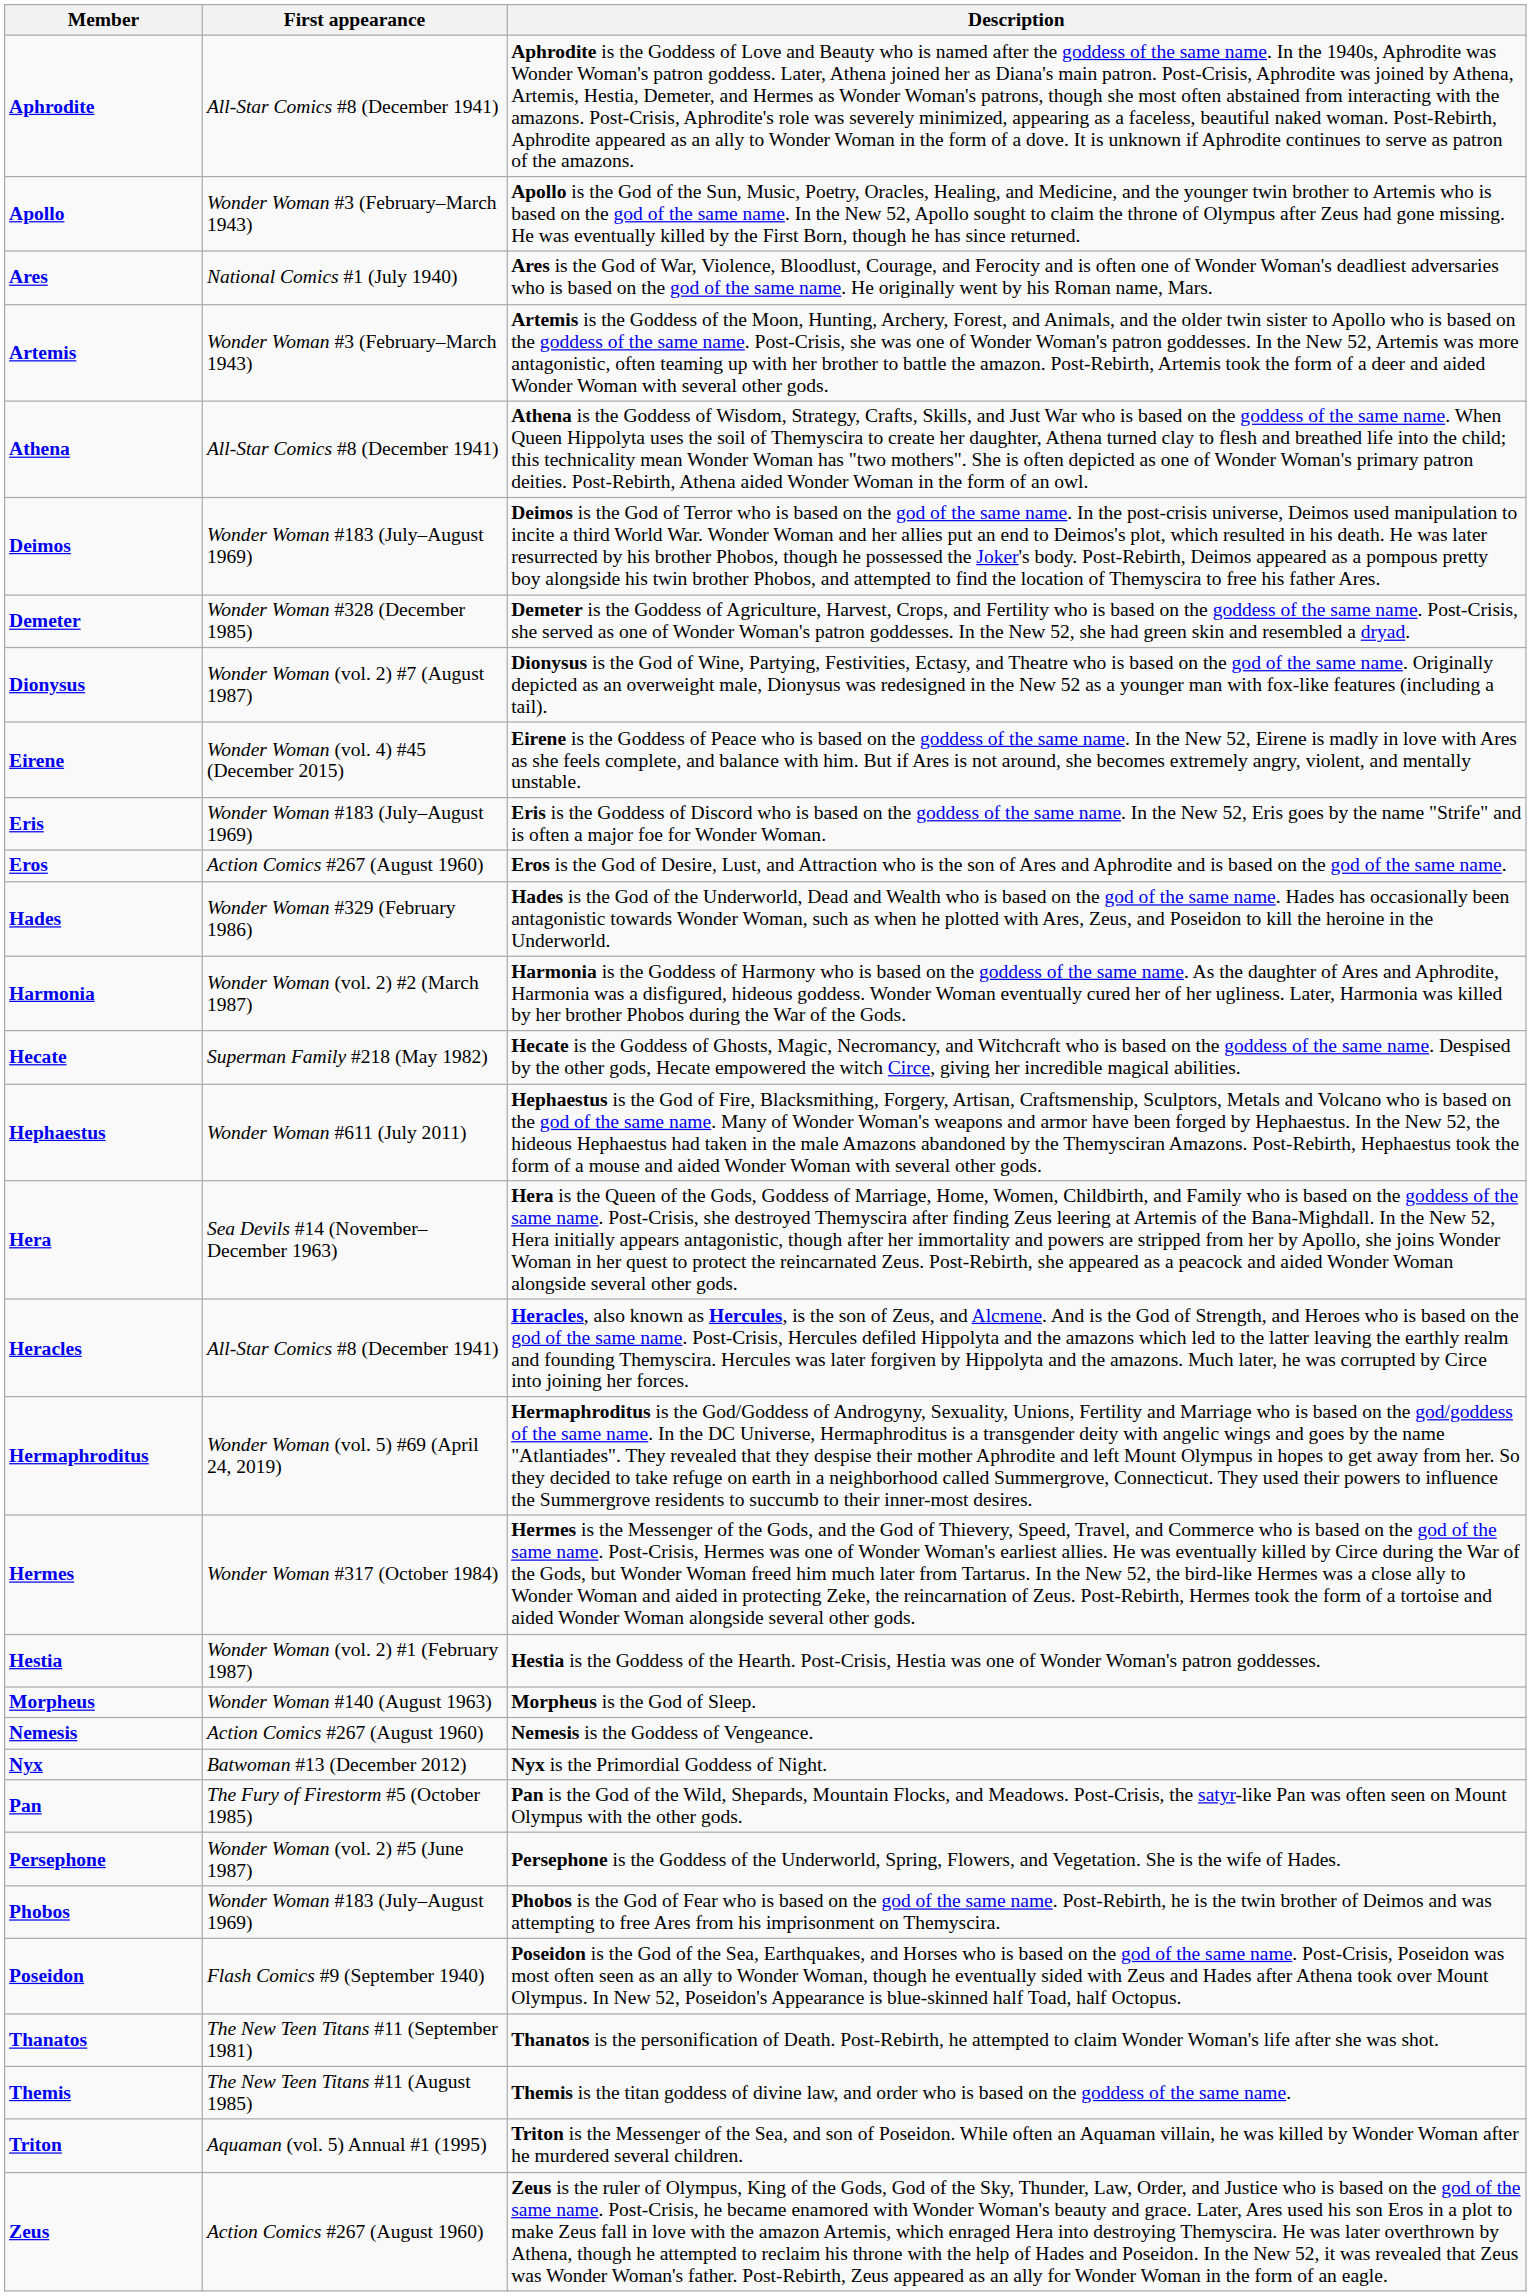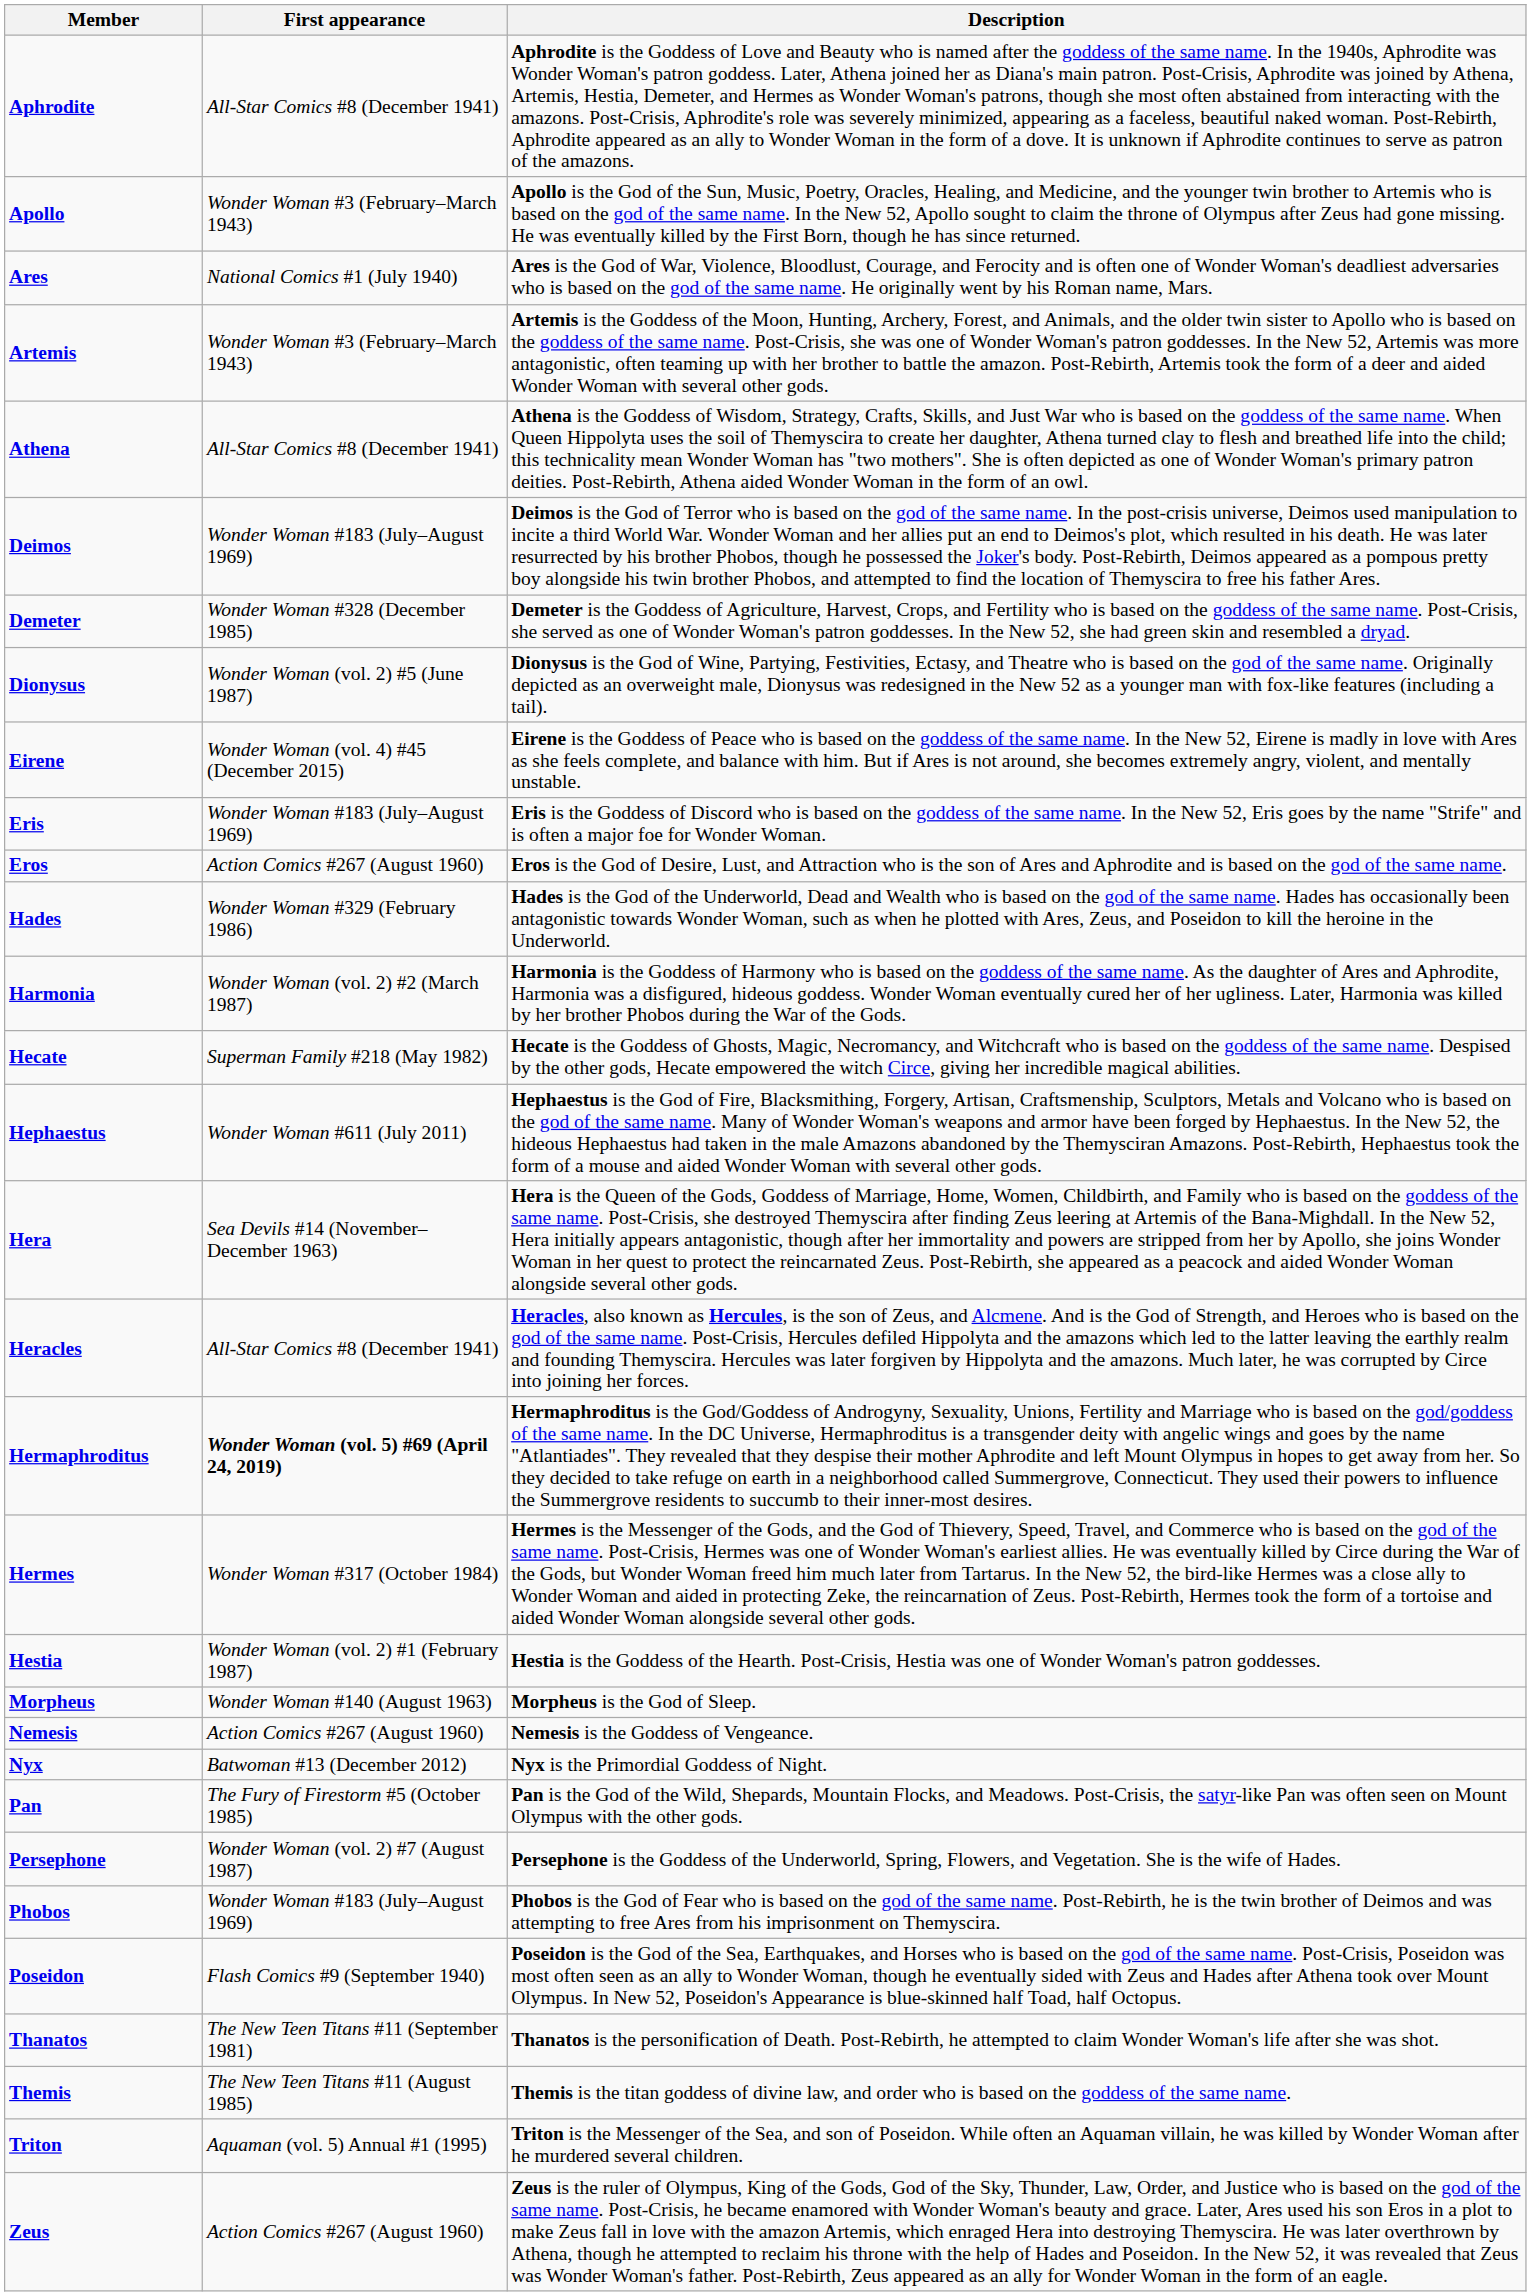Dionysus | First appearance: Wonder Woman (vol. 2) #7 (August 1987) -> Wonder Woman (vol. 2) #5 (June 1987)
Hermaphroditus | First appearance: normal -> bold
Persephone | First appearance: Wonder Woman (vol. 2) #5 (June 1987) -> Wonder Woman (vol. 2) #7 (August 1987)
